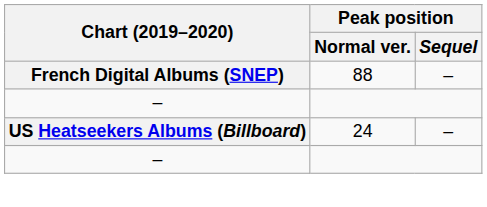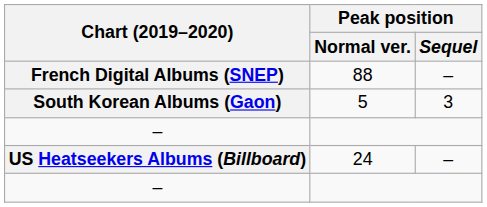+ row: South Korean Albums (Gaon) | 5 | 3
